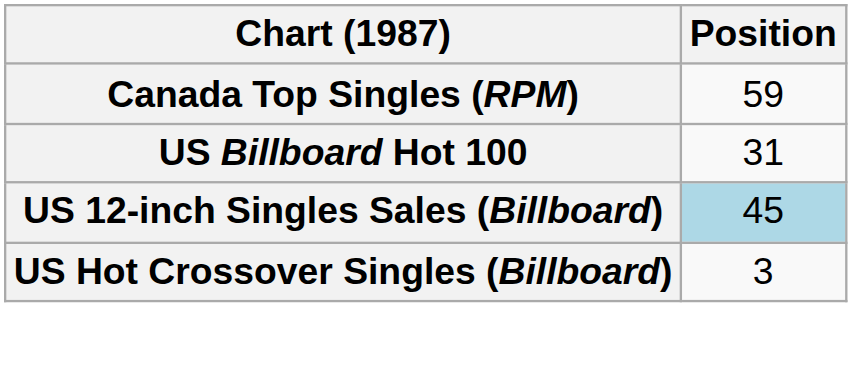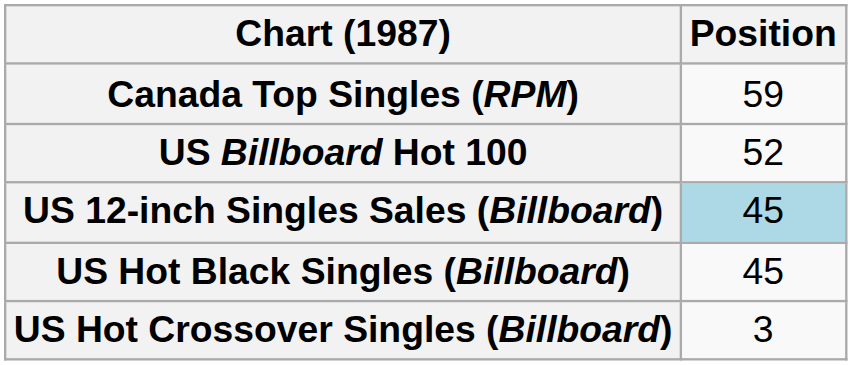US Billboard Hot 100 | Position: 31 -> 52
+ row: US Hot Black Singles (Billboard) | 45
